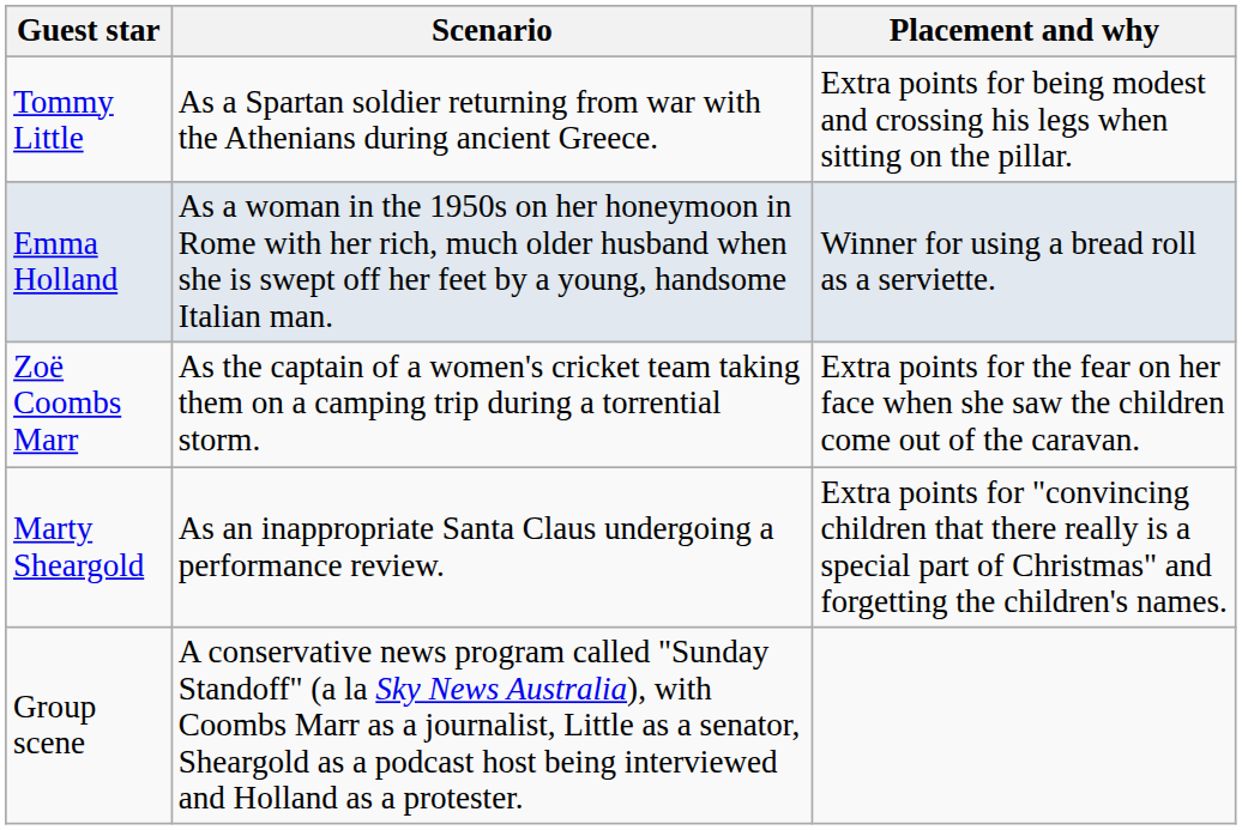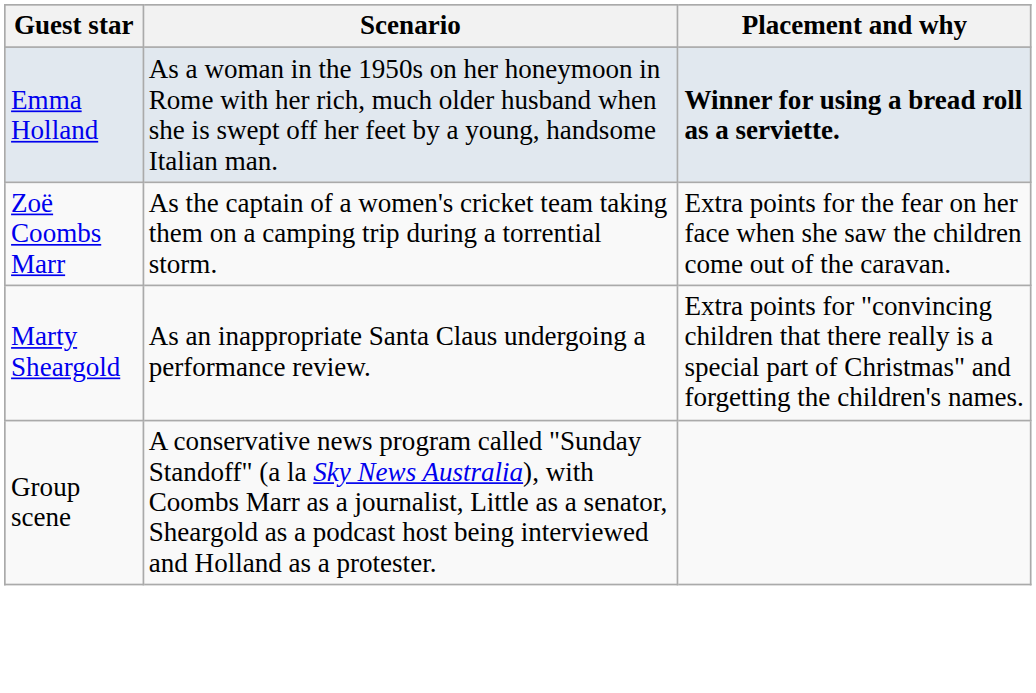- row: Tommy Little | As a Spartan soldier returning from war with the Athenians during ancient Greece. | Extra points for being modest and crossing his legs when sitting on the pillar.
Emma Holland | Placement and why: normal -> bold
